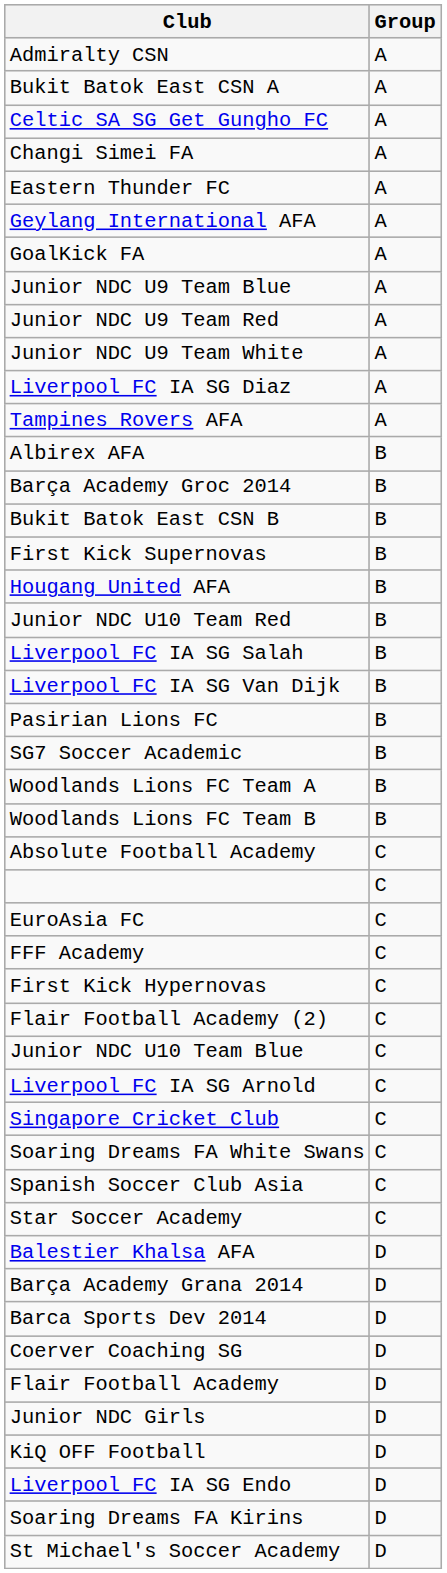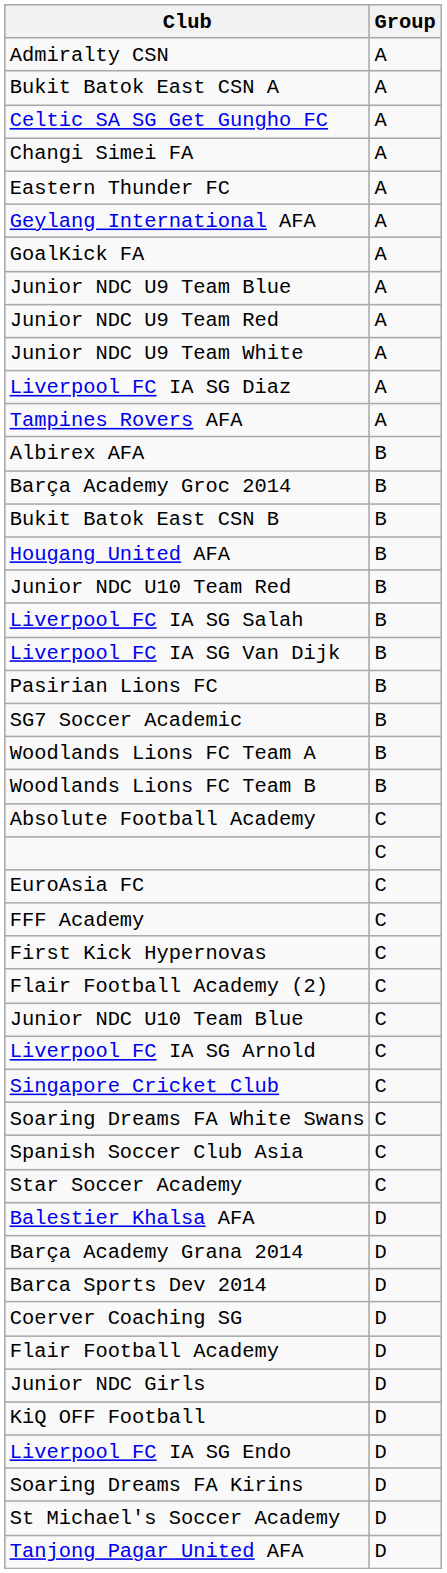- row: First Kick Supernovas | B
+ row: Tanjong Pagar United AFA | D
